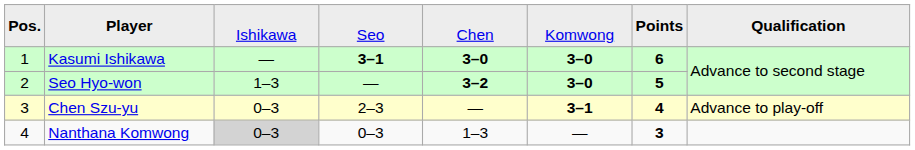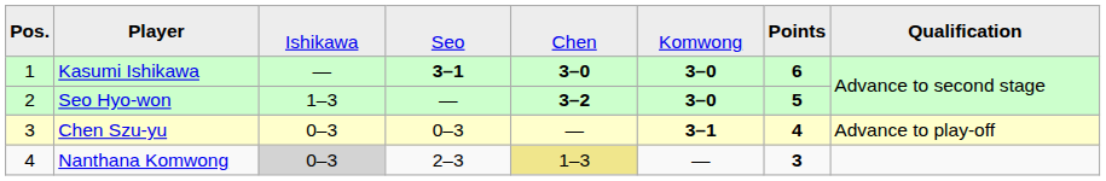Chen Szu-yu | column 4: 2–3 -> 0–3
Nanthana Komwong | column 4: 0–3 -> 2–3
Nanthana Komwong | column 5: no background -> khaki background
